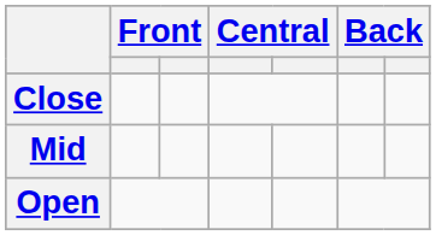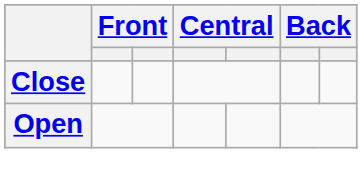- row: Mid
